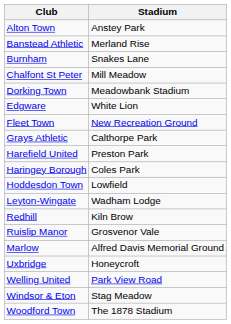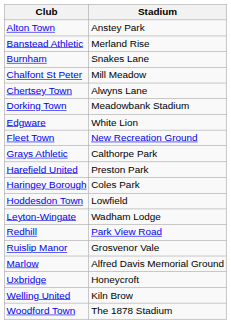+ row: Chertsey Town | Alwyns Lane
Redhill | Stadium: Kiln Brow -> Park View Road
Welling United | Stadium: Park View Road -> Kiln Brow
- row: Windsor & Eton | Stag Meadow
